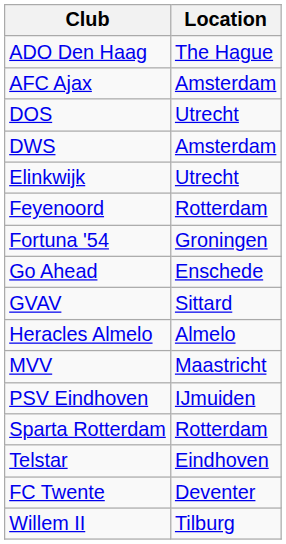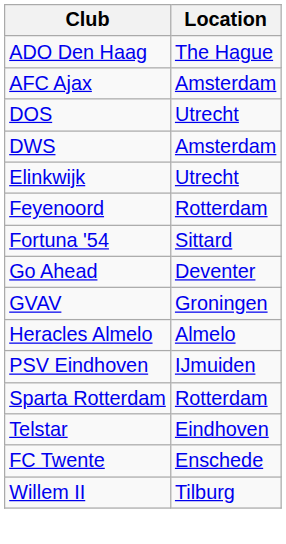Fortuna '54 | Location: Groningen -> Sittard
Go Ahead | Location: Enschede -> Deventer
GVAV | Location: Sittard -> Groningen
- row: MVV | Maastricht
FC Twente | Location: Deventer -> Enschede
